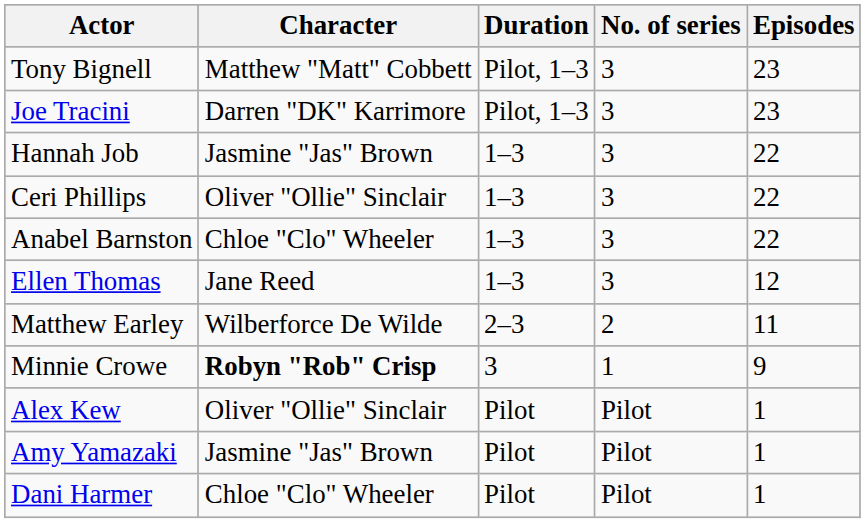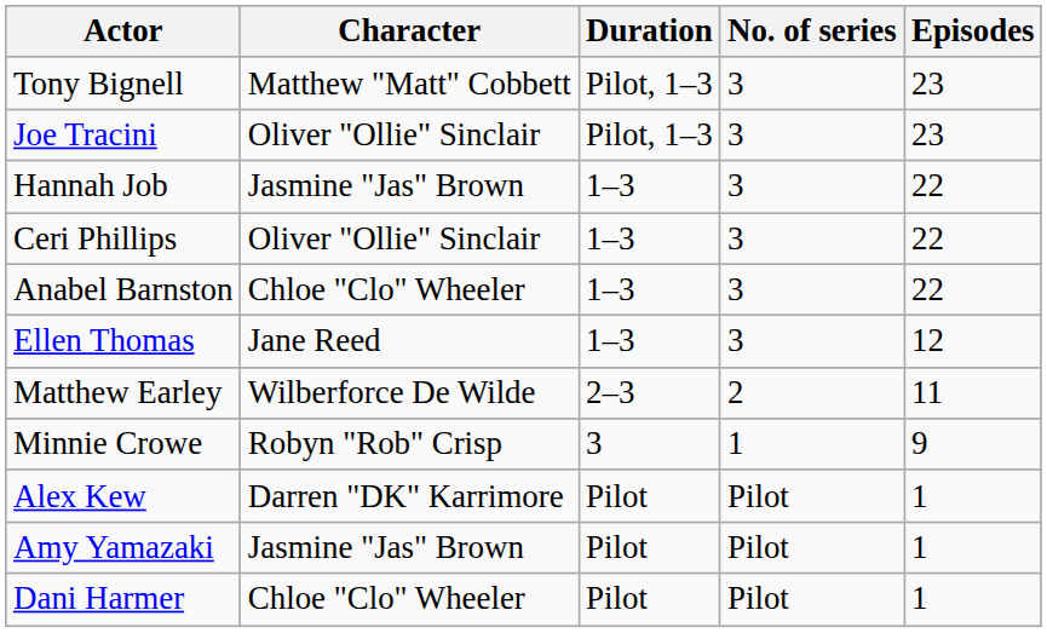Joe Tracini | Character: Darren "DK" Karrimore -> Oliver "Ollie" Sinclair
Minnie Crowe | Character: bold -> normal
Alex Kew | Character: Oliver "Ollie" Sinclair -> Darren "DK" Karrimore
